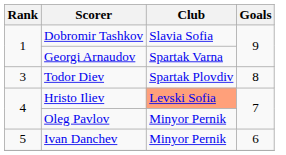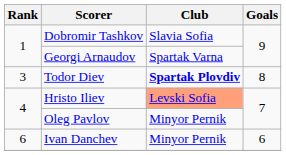Todor Diev | Club: normal -> bold
Ivan Danchev | Rank: 5 -> 6
